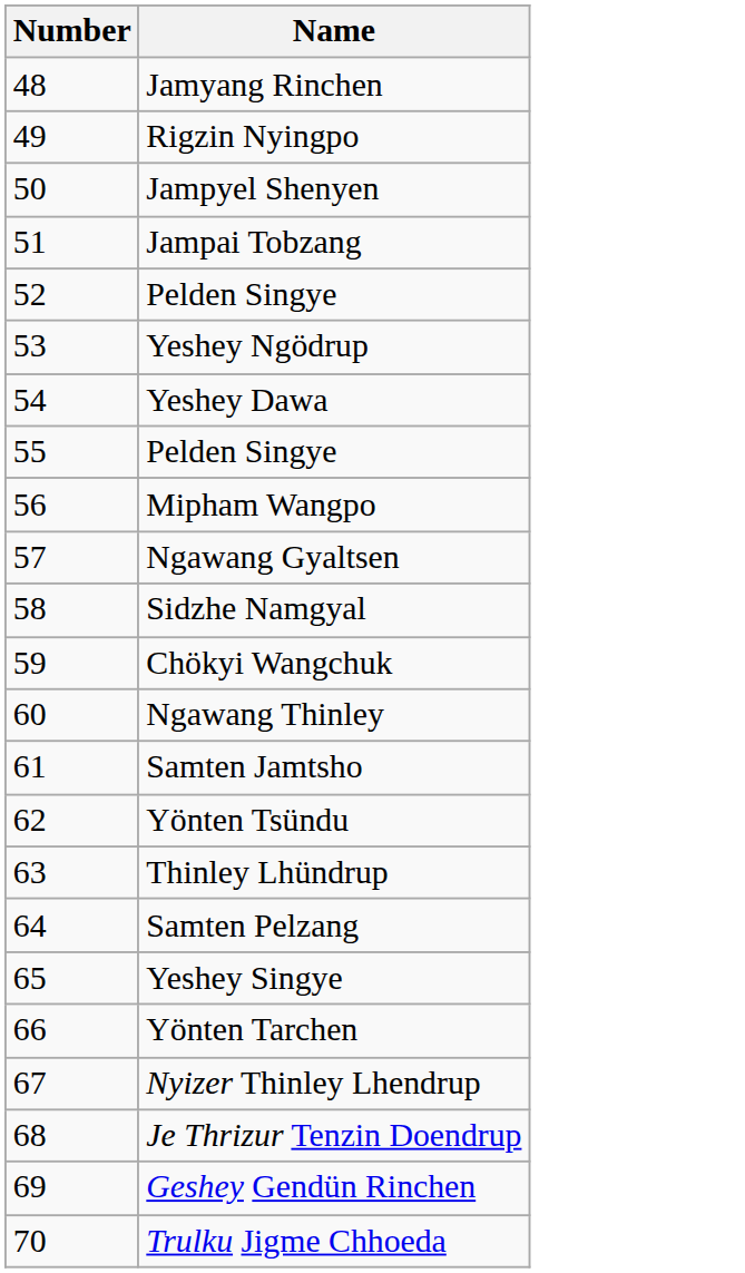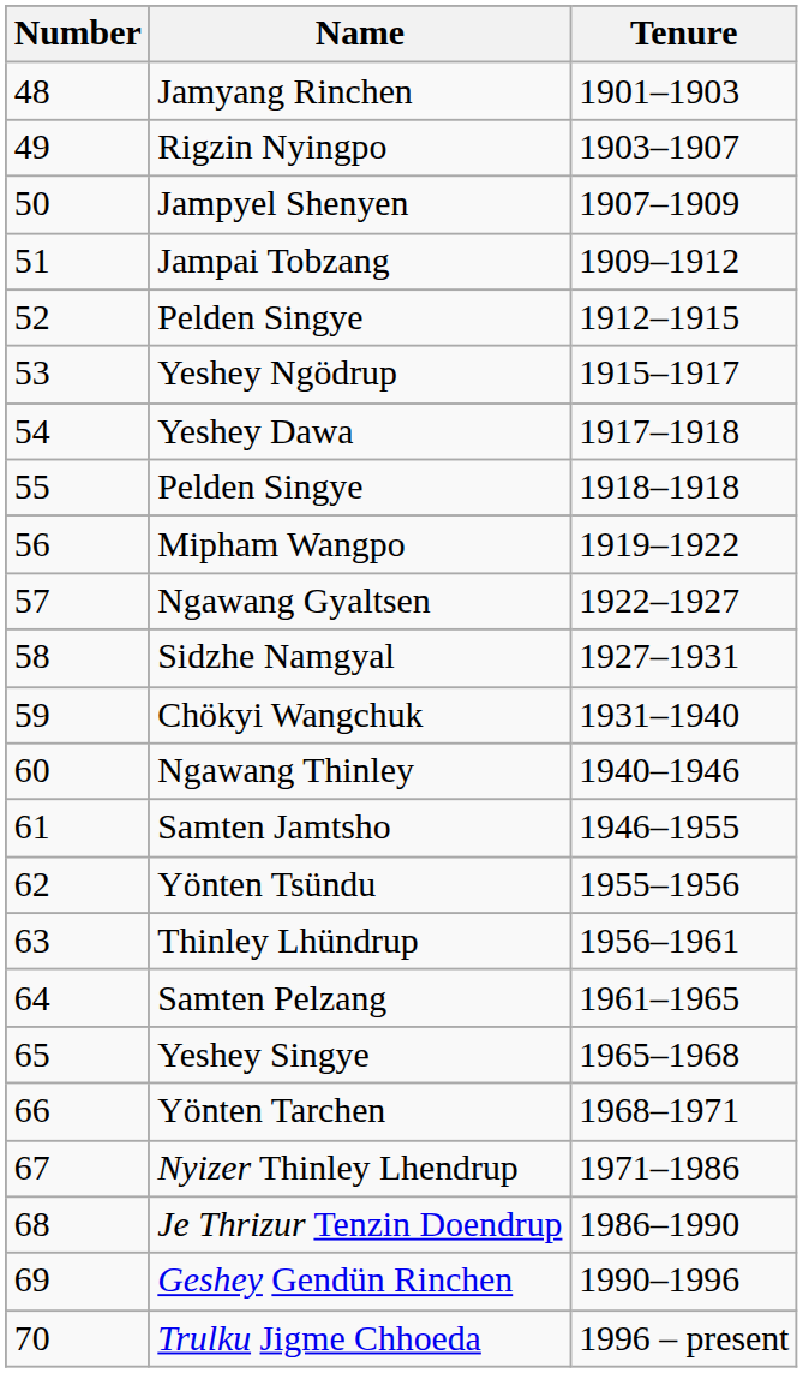+ column: Tenure | 1901–1903 | 1903–1907 | 1907–1909 | 1909–1912 | 1912–1915 | 1915–1917 | 1917–1918 | 1918–1918 | 1919–1922 | 1922–1927 | 1927–1931 | 1931–1940 | 1940–1946 | 1946–1955 | 1955–1956 | 1956–1961 | 1961–1965 | 1965–1968 | 1968–1971 | 1971–1986 | 1986–1990 | 1990–1996 | 1996 – present
